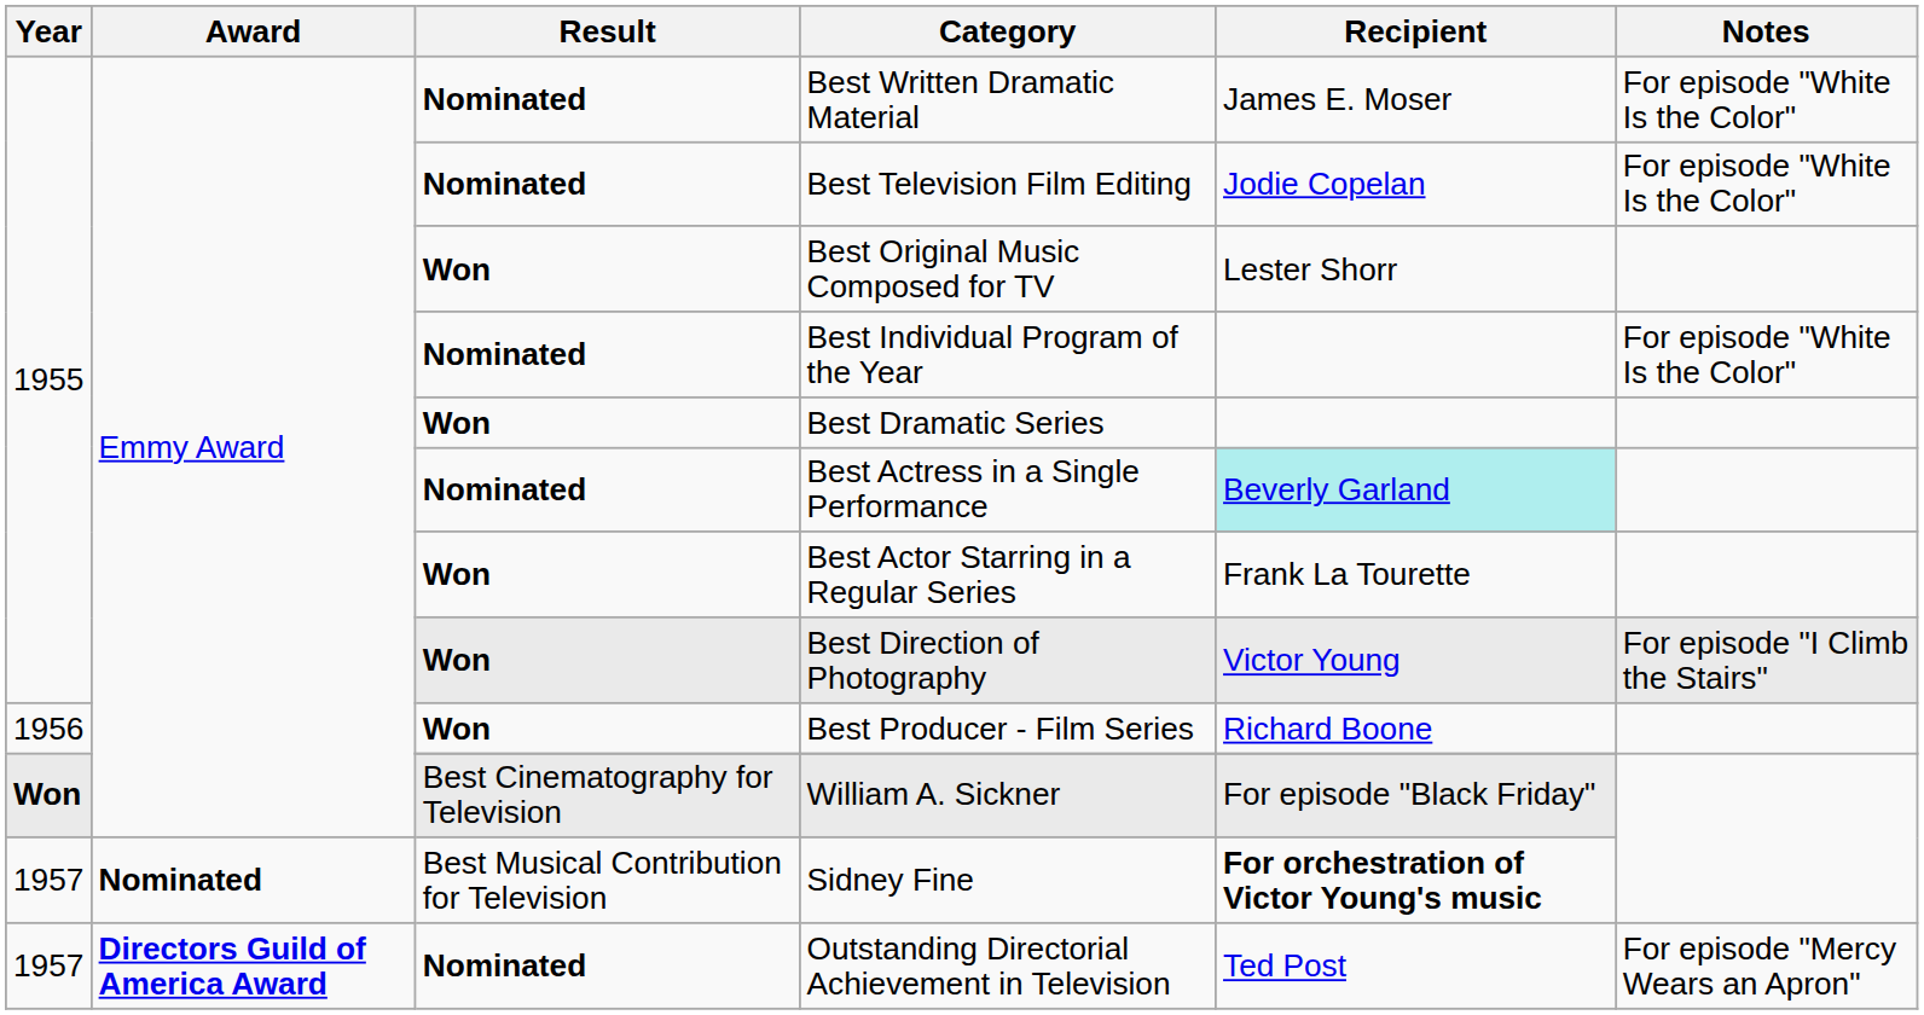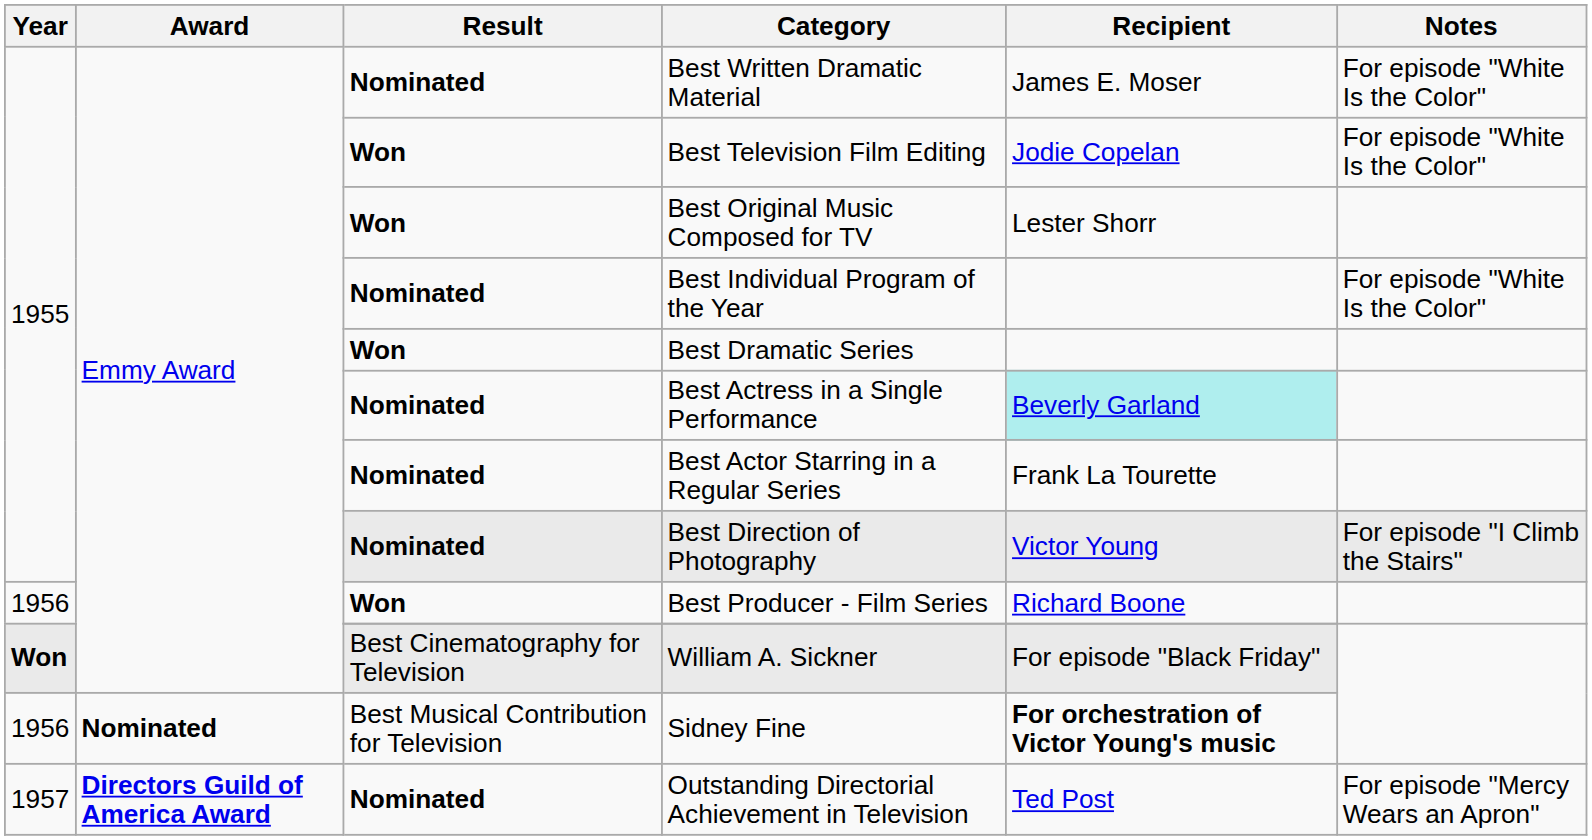Best Television Film Editing | Result: Nominated -> Won
Best Actor Starring in a Regular Series | Result: Won -> Nominated
Best Direction of Photography | Result: Won -> Nominated
Sidney Fine | Year: 1957 -> 1956
